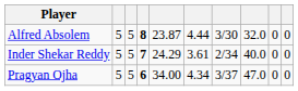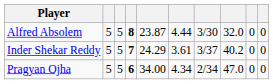Inder Shekar Reddy | column 7: 2/34 -> 3/37
Inder Shekar Reddy | column 8: 40.0 -> 40.2
Pragyan Ojha | column 7: 3/37 -> 2/34
